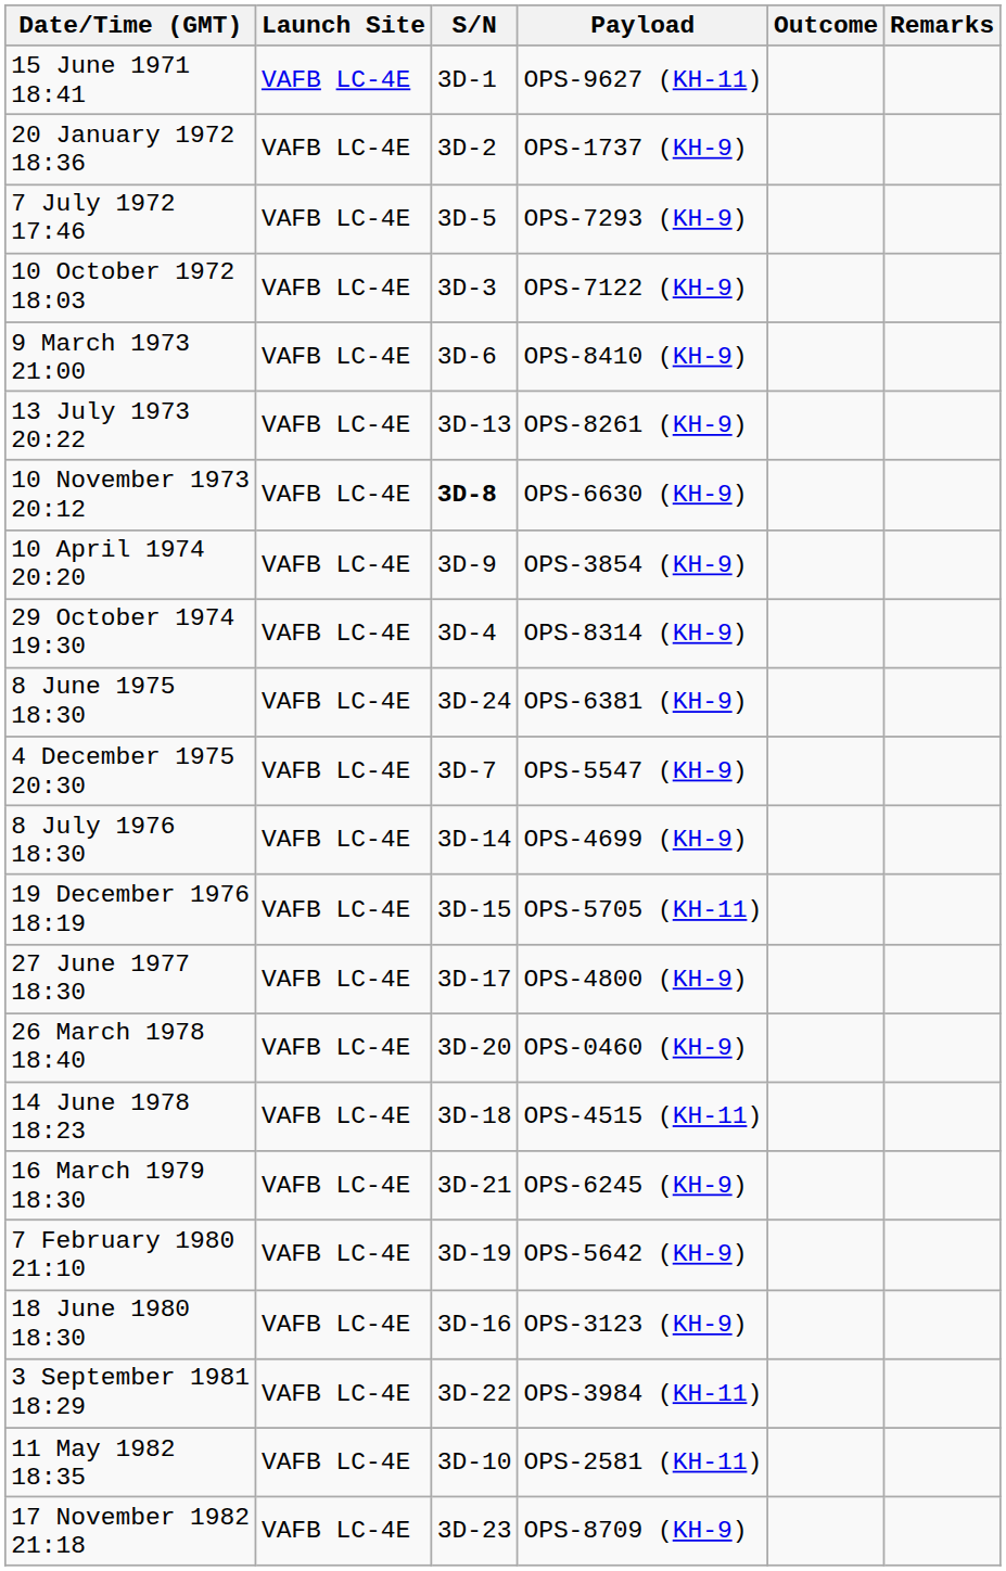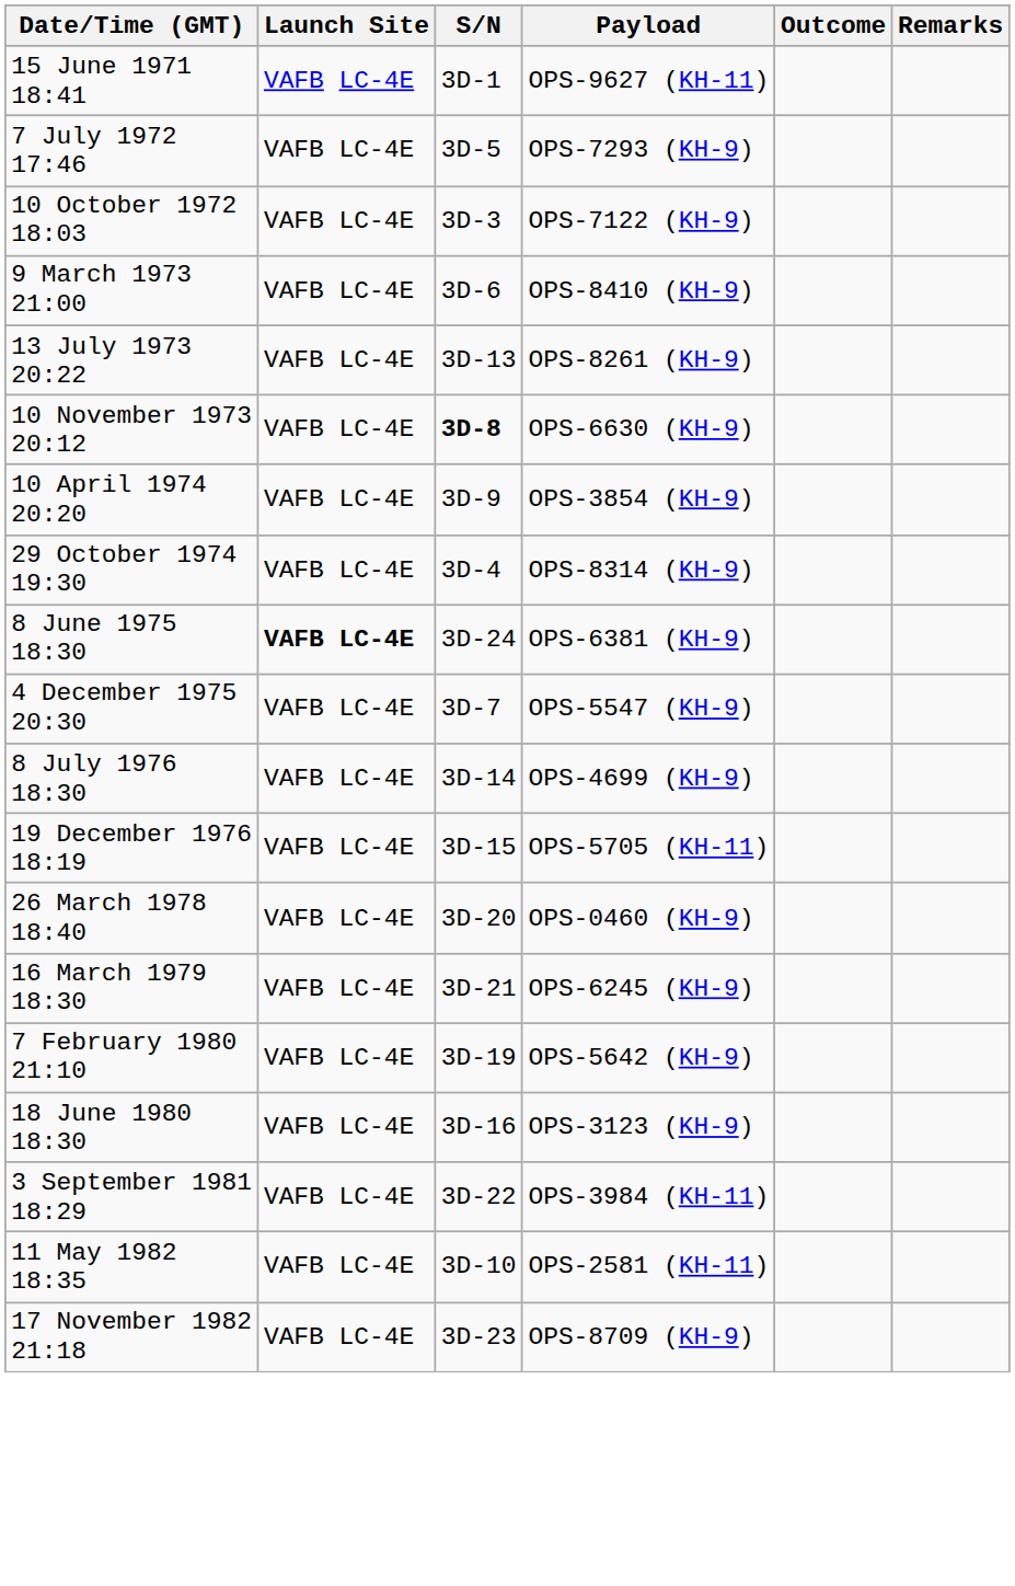- row: 20 January 1972 18:36 | VAFB LC-4E | 3D-2 | OPS-1737 (KH-9)
8 June 1975 18:30 | Launch Site: normal -> bold
- row: 27 June 1977 18:30 | VAFB LC-4E | 3D-17 | OPS-4800 (KH-9)
- row: 14 June 1978 18:23 | VAFB LC-4E | 3D-18 | OPS-4515 (KH-11)
